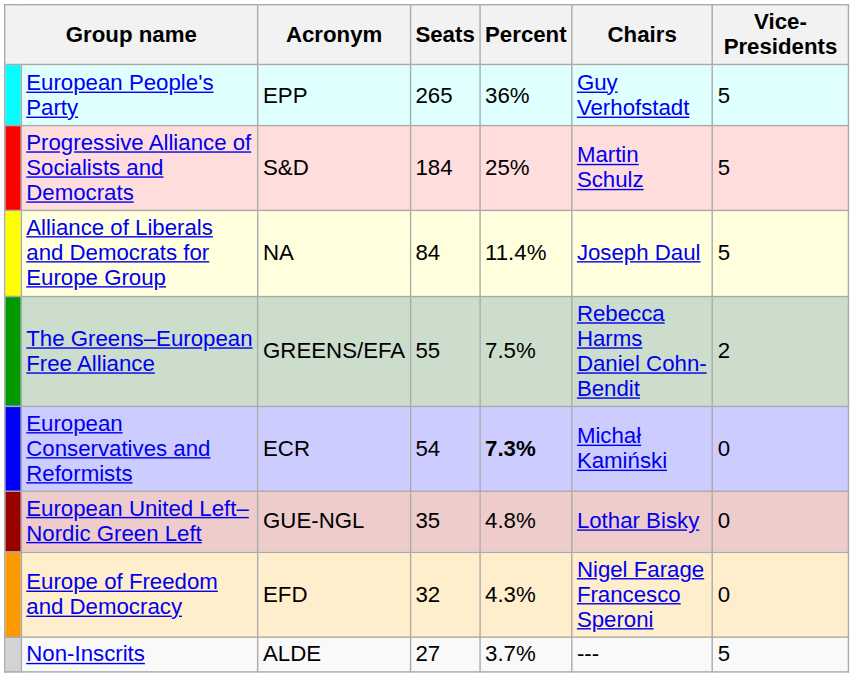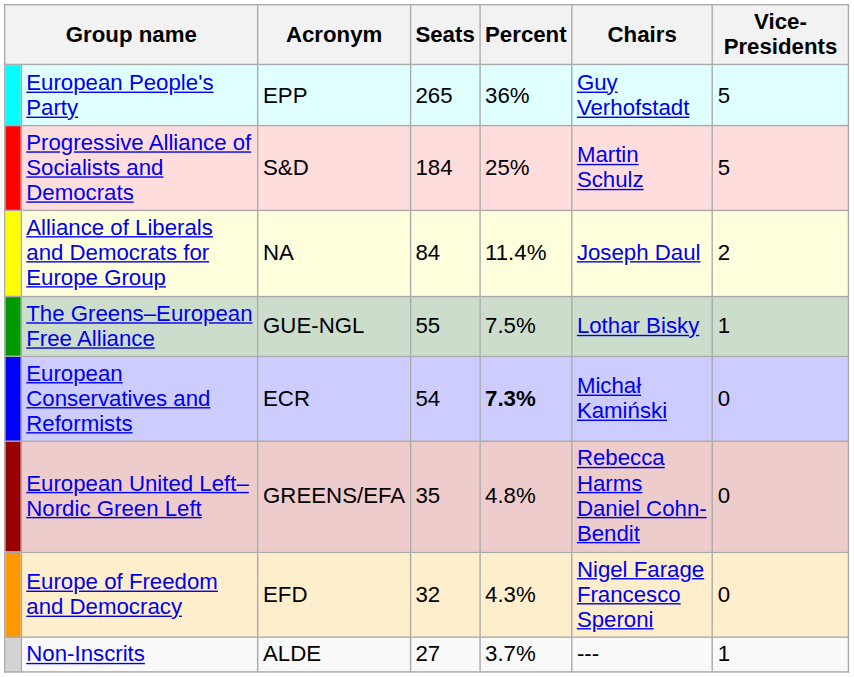Alliance of Liberals and Democrats for Europe Group | Vice-Presidents: 5 -> 2
The Greens–European Free Alliance | Acronym: GREENS/EFA -> GUE-NGL
The Greens–European Free Alliance | Chairs: Rebecca Harms Daniel Cohn-Bendit -> Lothar Bisky
The Greens–European Free Alliance | Vice-Presidents: 2 -> 1
European United Left–Nordic Green Left | Acronym: GUE-NGL -> GREENS/EFA
European United Left–Nordic Green Left | Chairs: Lothar Bisky -> Rebecca Harms Daniel Cohn-Bendit
Non-Inscrits | Vice-Presidents: 5 -> 1
